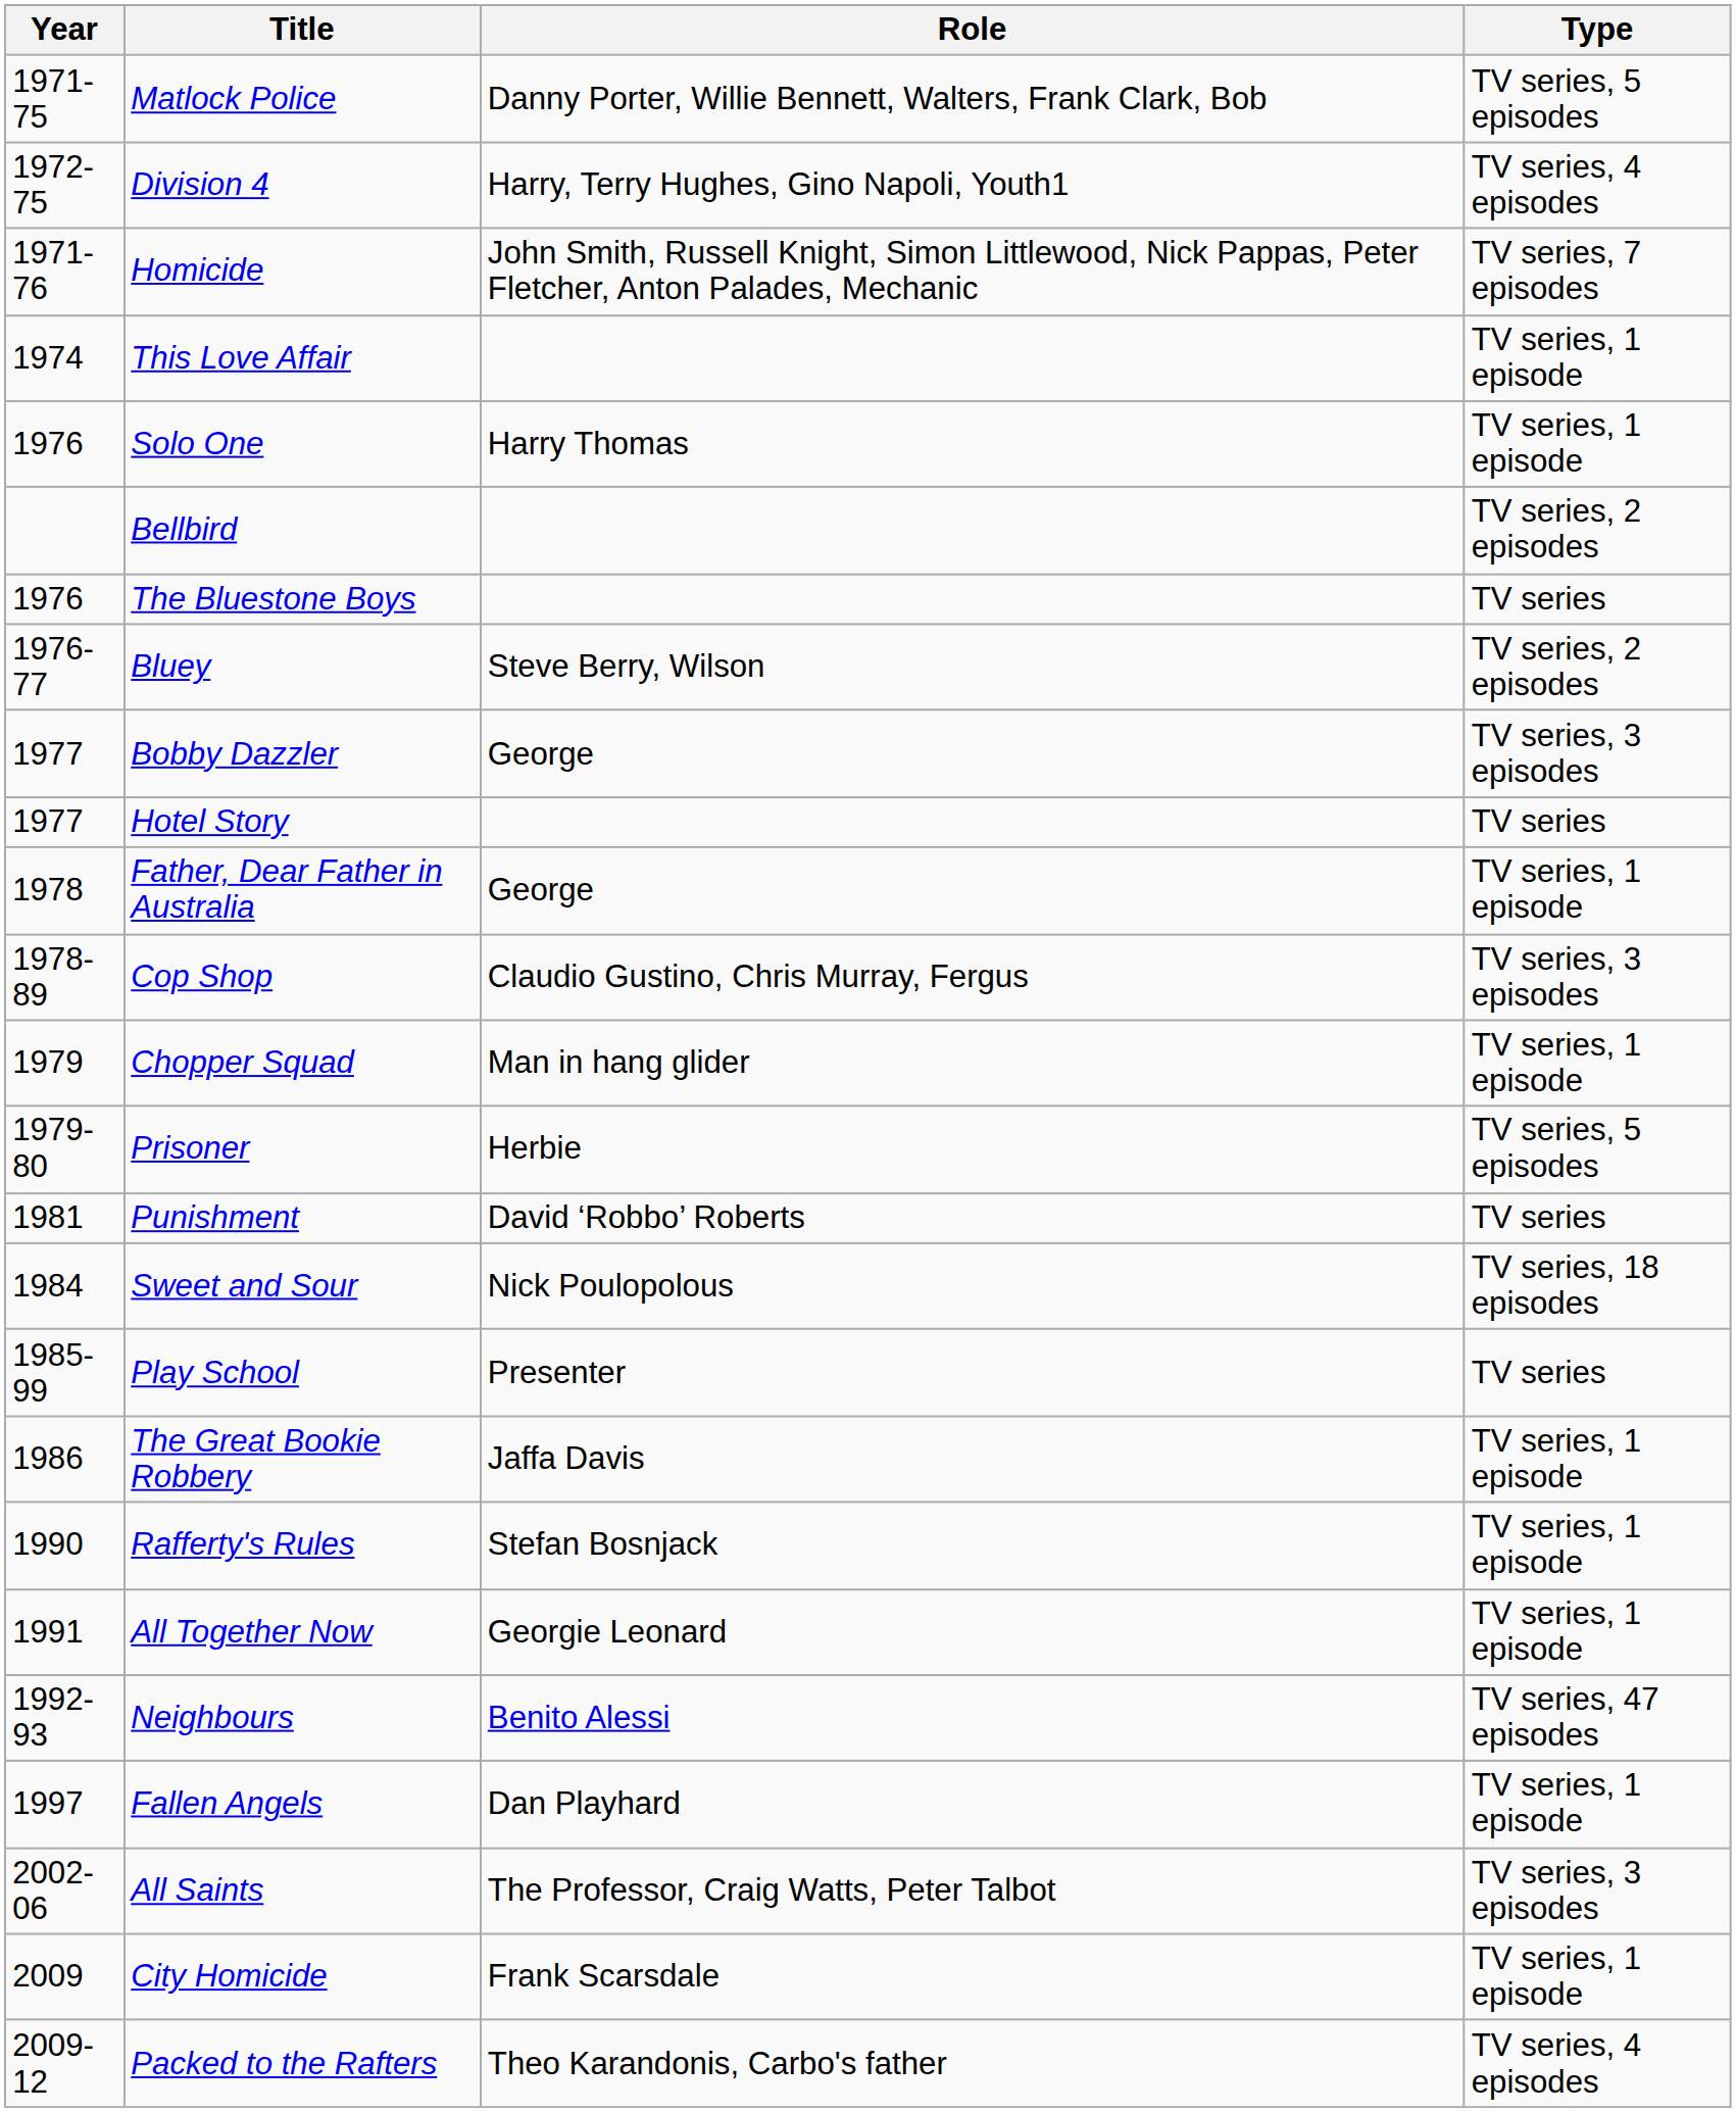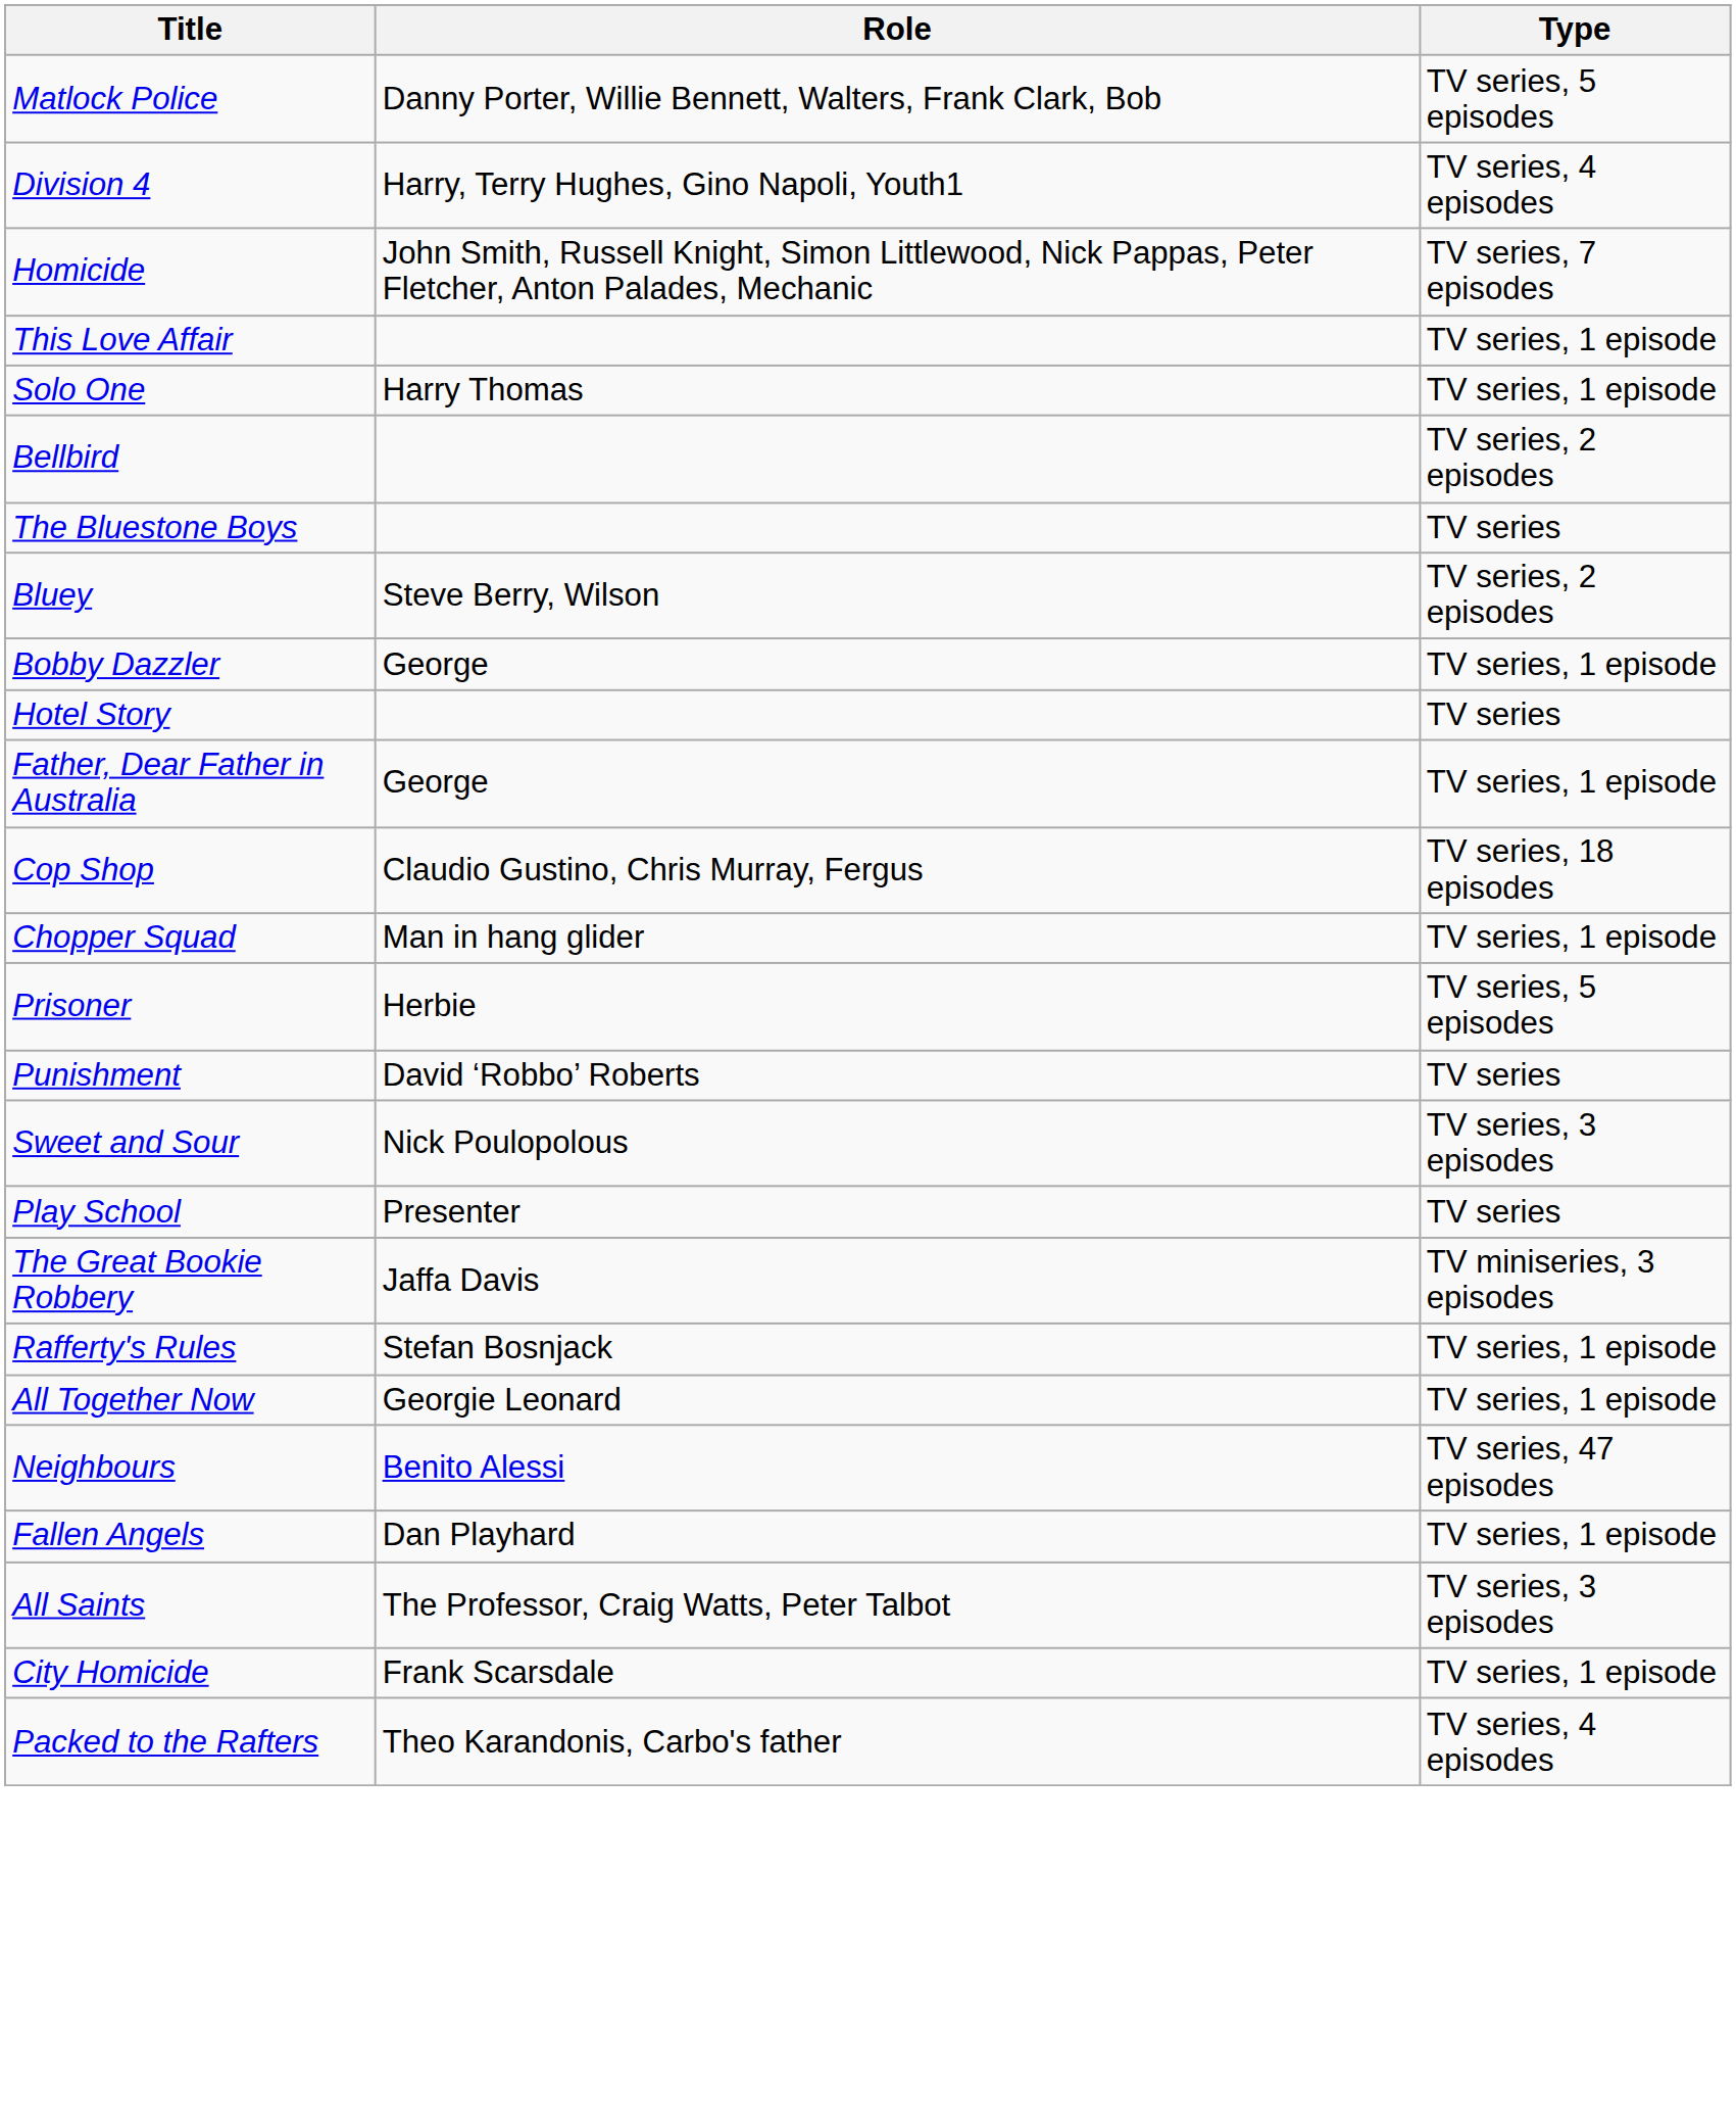- column: Year | 1971-75 | 1972-75 | 1971-76 | 1974 | 1976 | 1976 | 1976-77 | 1977 | 1977 | 1978 | 1978-89 | 1979 | 1979-80 | 1981 | 1984 | 1985-99 | 1986 | 1990 | 1991 | 1992-93 | 1997 | 2002-06 | 2009 | 2009-12
Bobby Dazzler | Type: TV series, 3 episodes -> TV series, 1 episode
Cop Shop | Type: TV series, 3 episodes -> TV series, 18 episodes
Sweet and Sour | Type: TV series, 18 episodes -> TV series, 3 episodes
The Great Bookie Robbery | Type: TV series, 1 episode -> TV miniseries, 3 episodes
